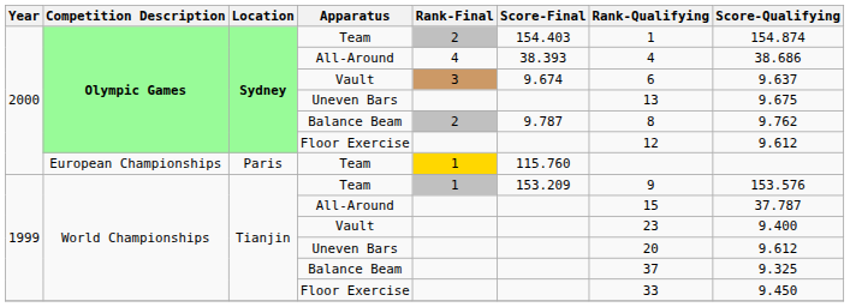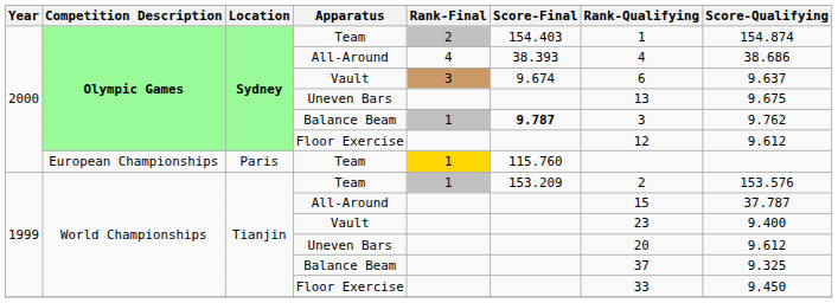Olympic Games / Balance Beam | Rank-Final: 2 -> 1
Olympic Games / Balance Beam | Score-Final: normal -> bold
Olympic Games / Balance Beam | Rank-Qualifying: 8 -> 3
World Championships / Team | Rank-Qualifying: 9 -> 2
